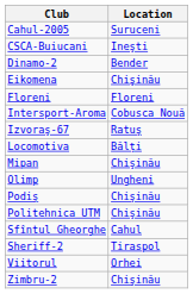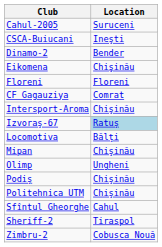+ row: CF Gagauziya | Comrat
Intersport-Aroma | Location: Cobusca Nouă -> Chişinău
Izvoraş-67 | Location: no background -> lightblue background
- row: Viitorul | Orhei
Zimbru-2 | Location: Chişinău -> Cobusca Nouă
